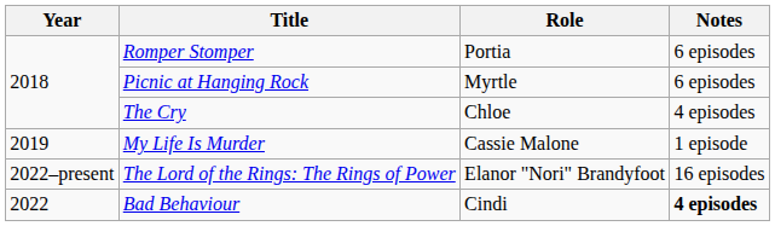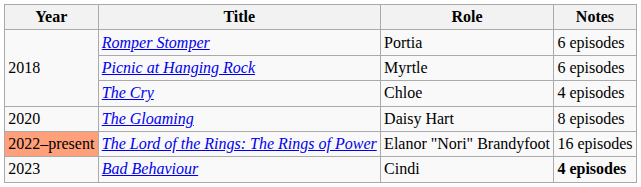- row: 2019 | My Life Is Murder | Cassie Malone | 1 episode
+ row: 2020 | The Gloaming | Daisy Hart | 8 episodes
The Lord of the Rings: The Rings of Power | Year: no background -> lightsalmon background
Bad Behaviour | Year: 2022 -> 2023
